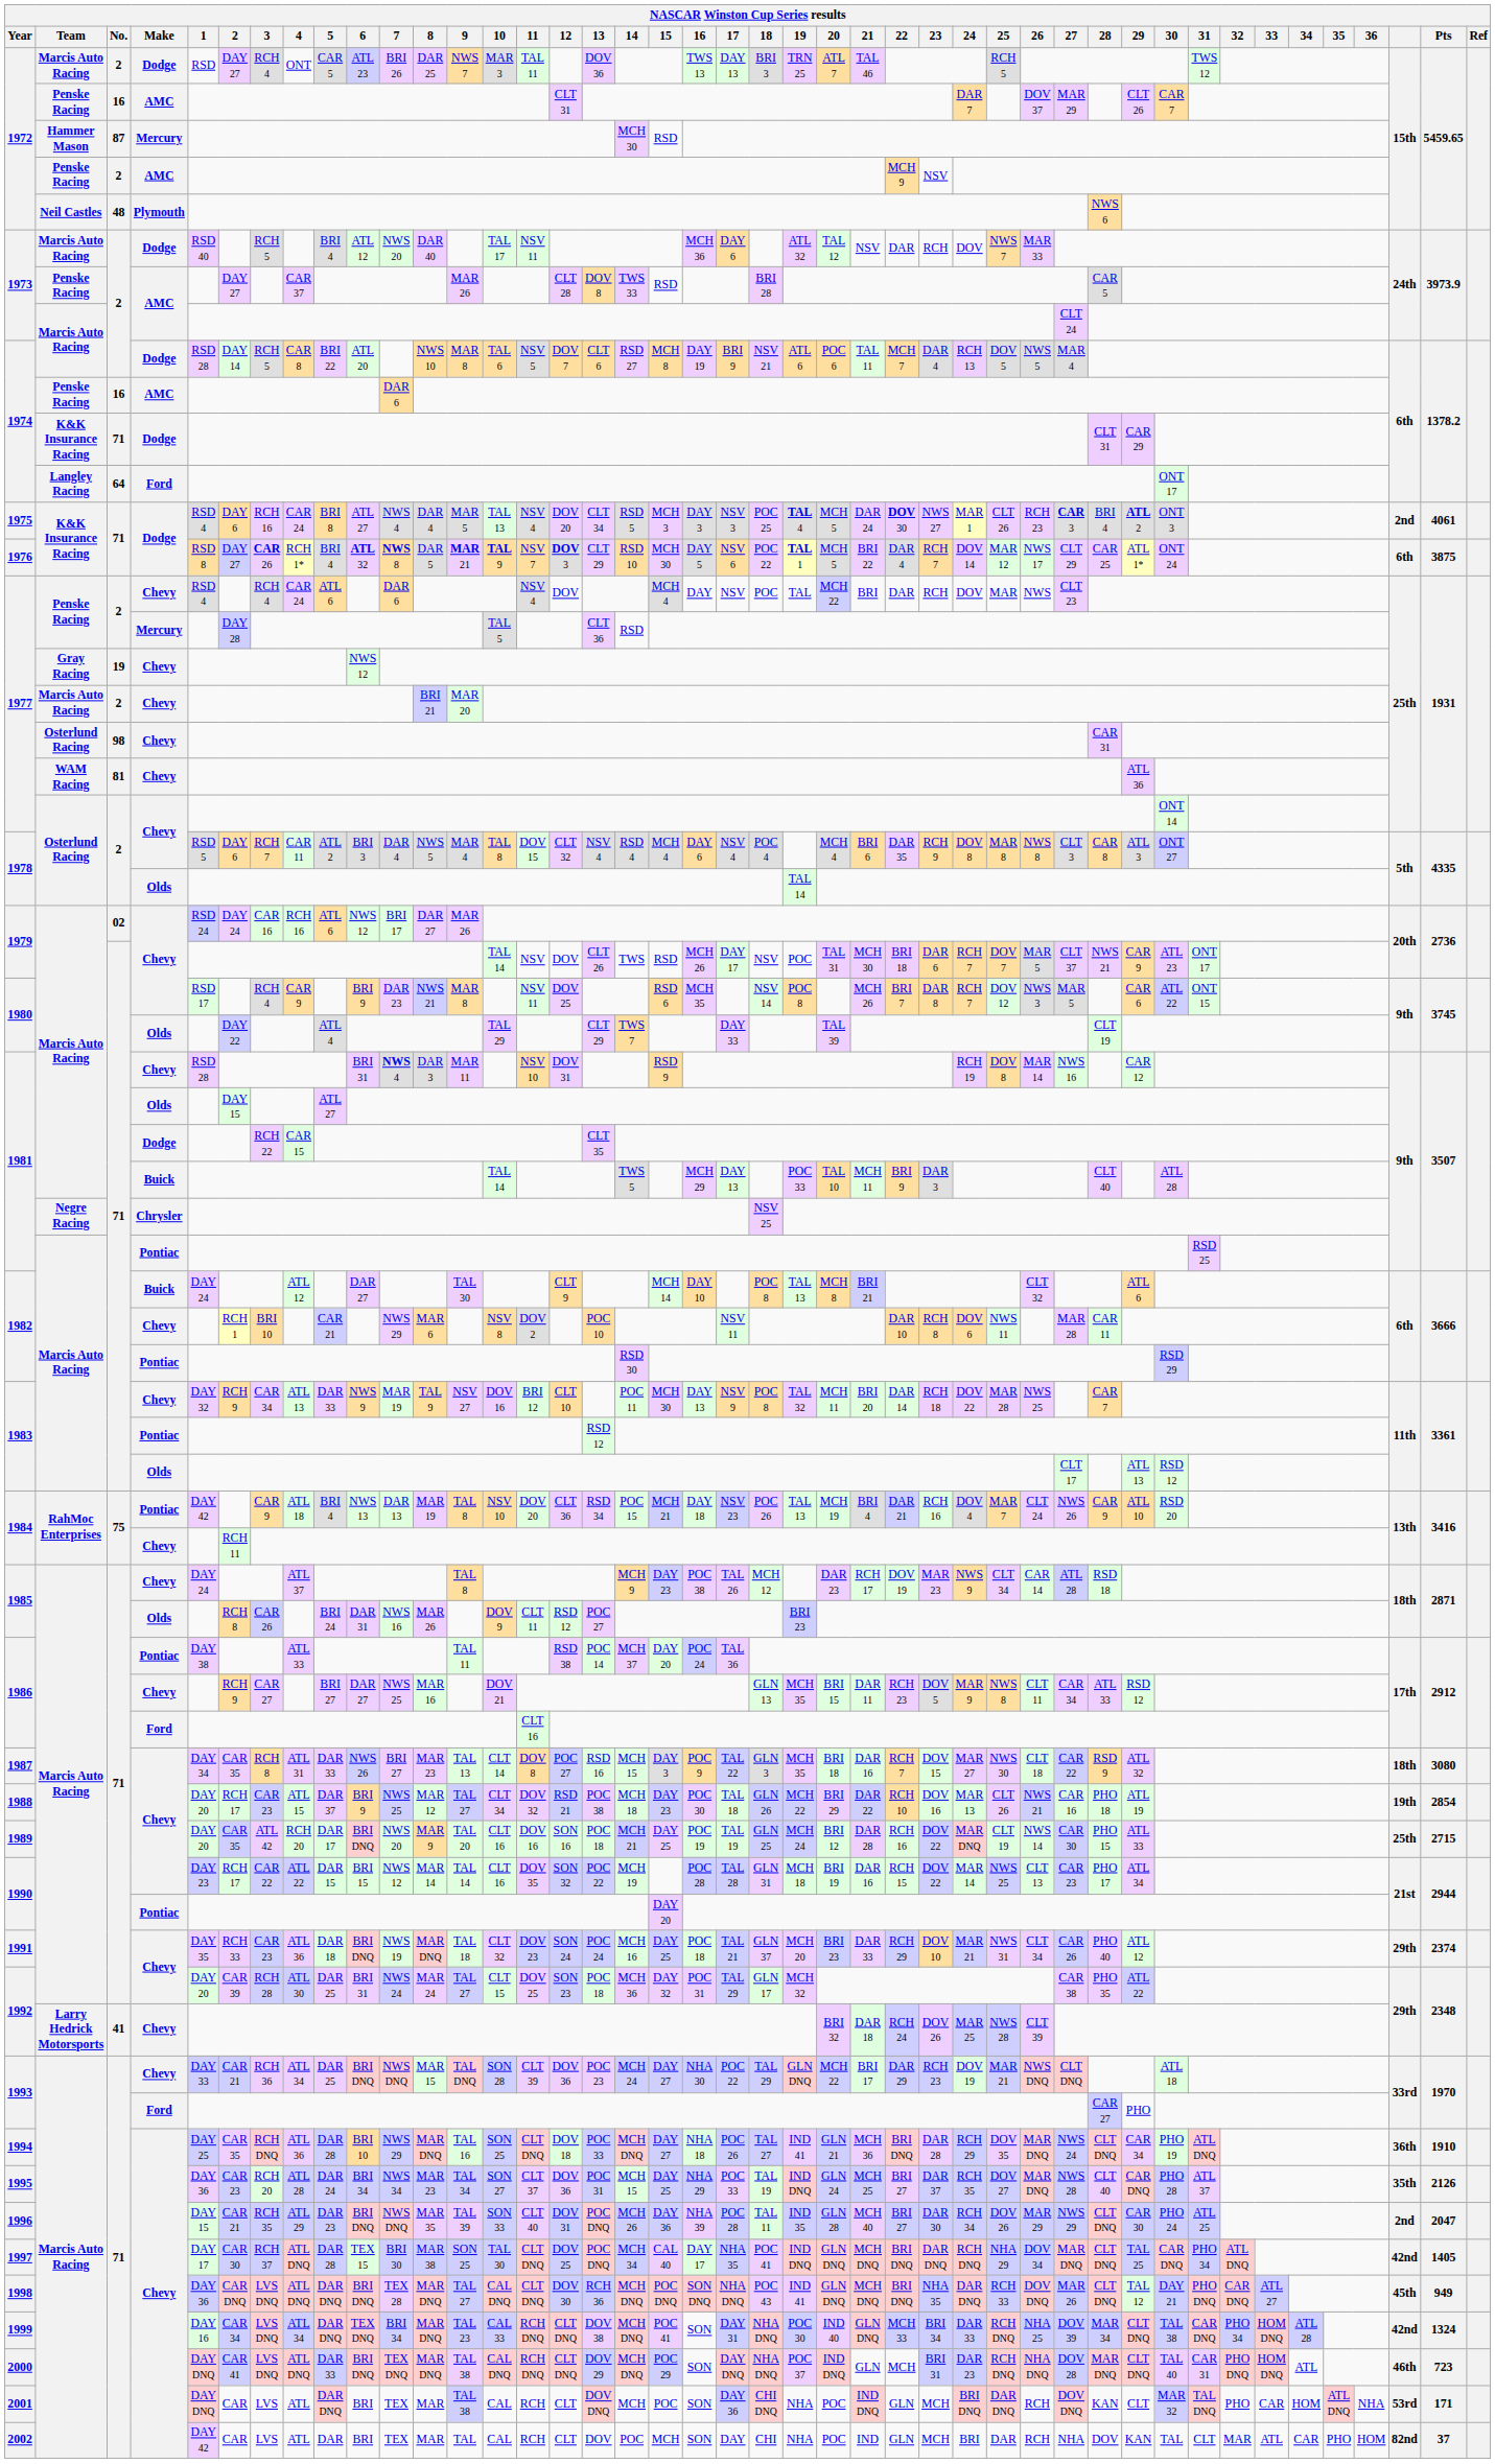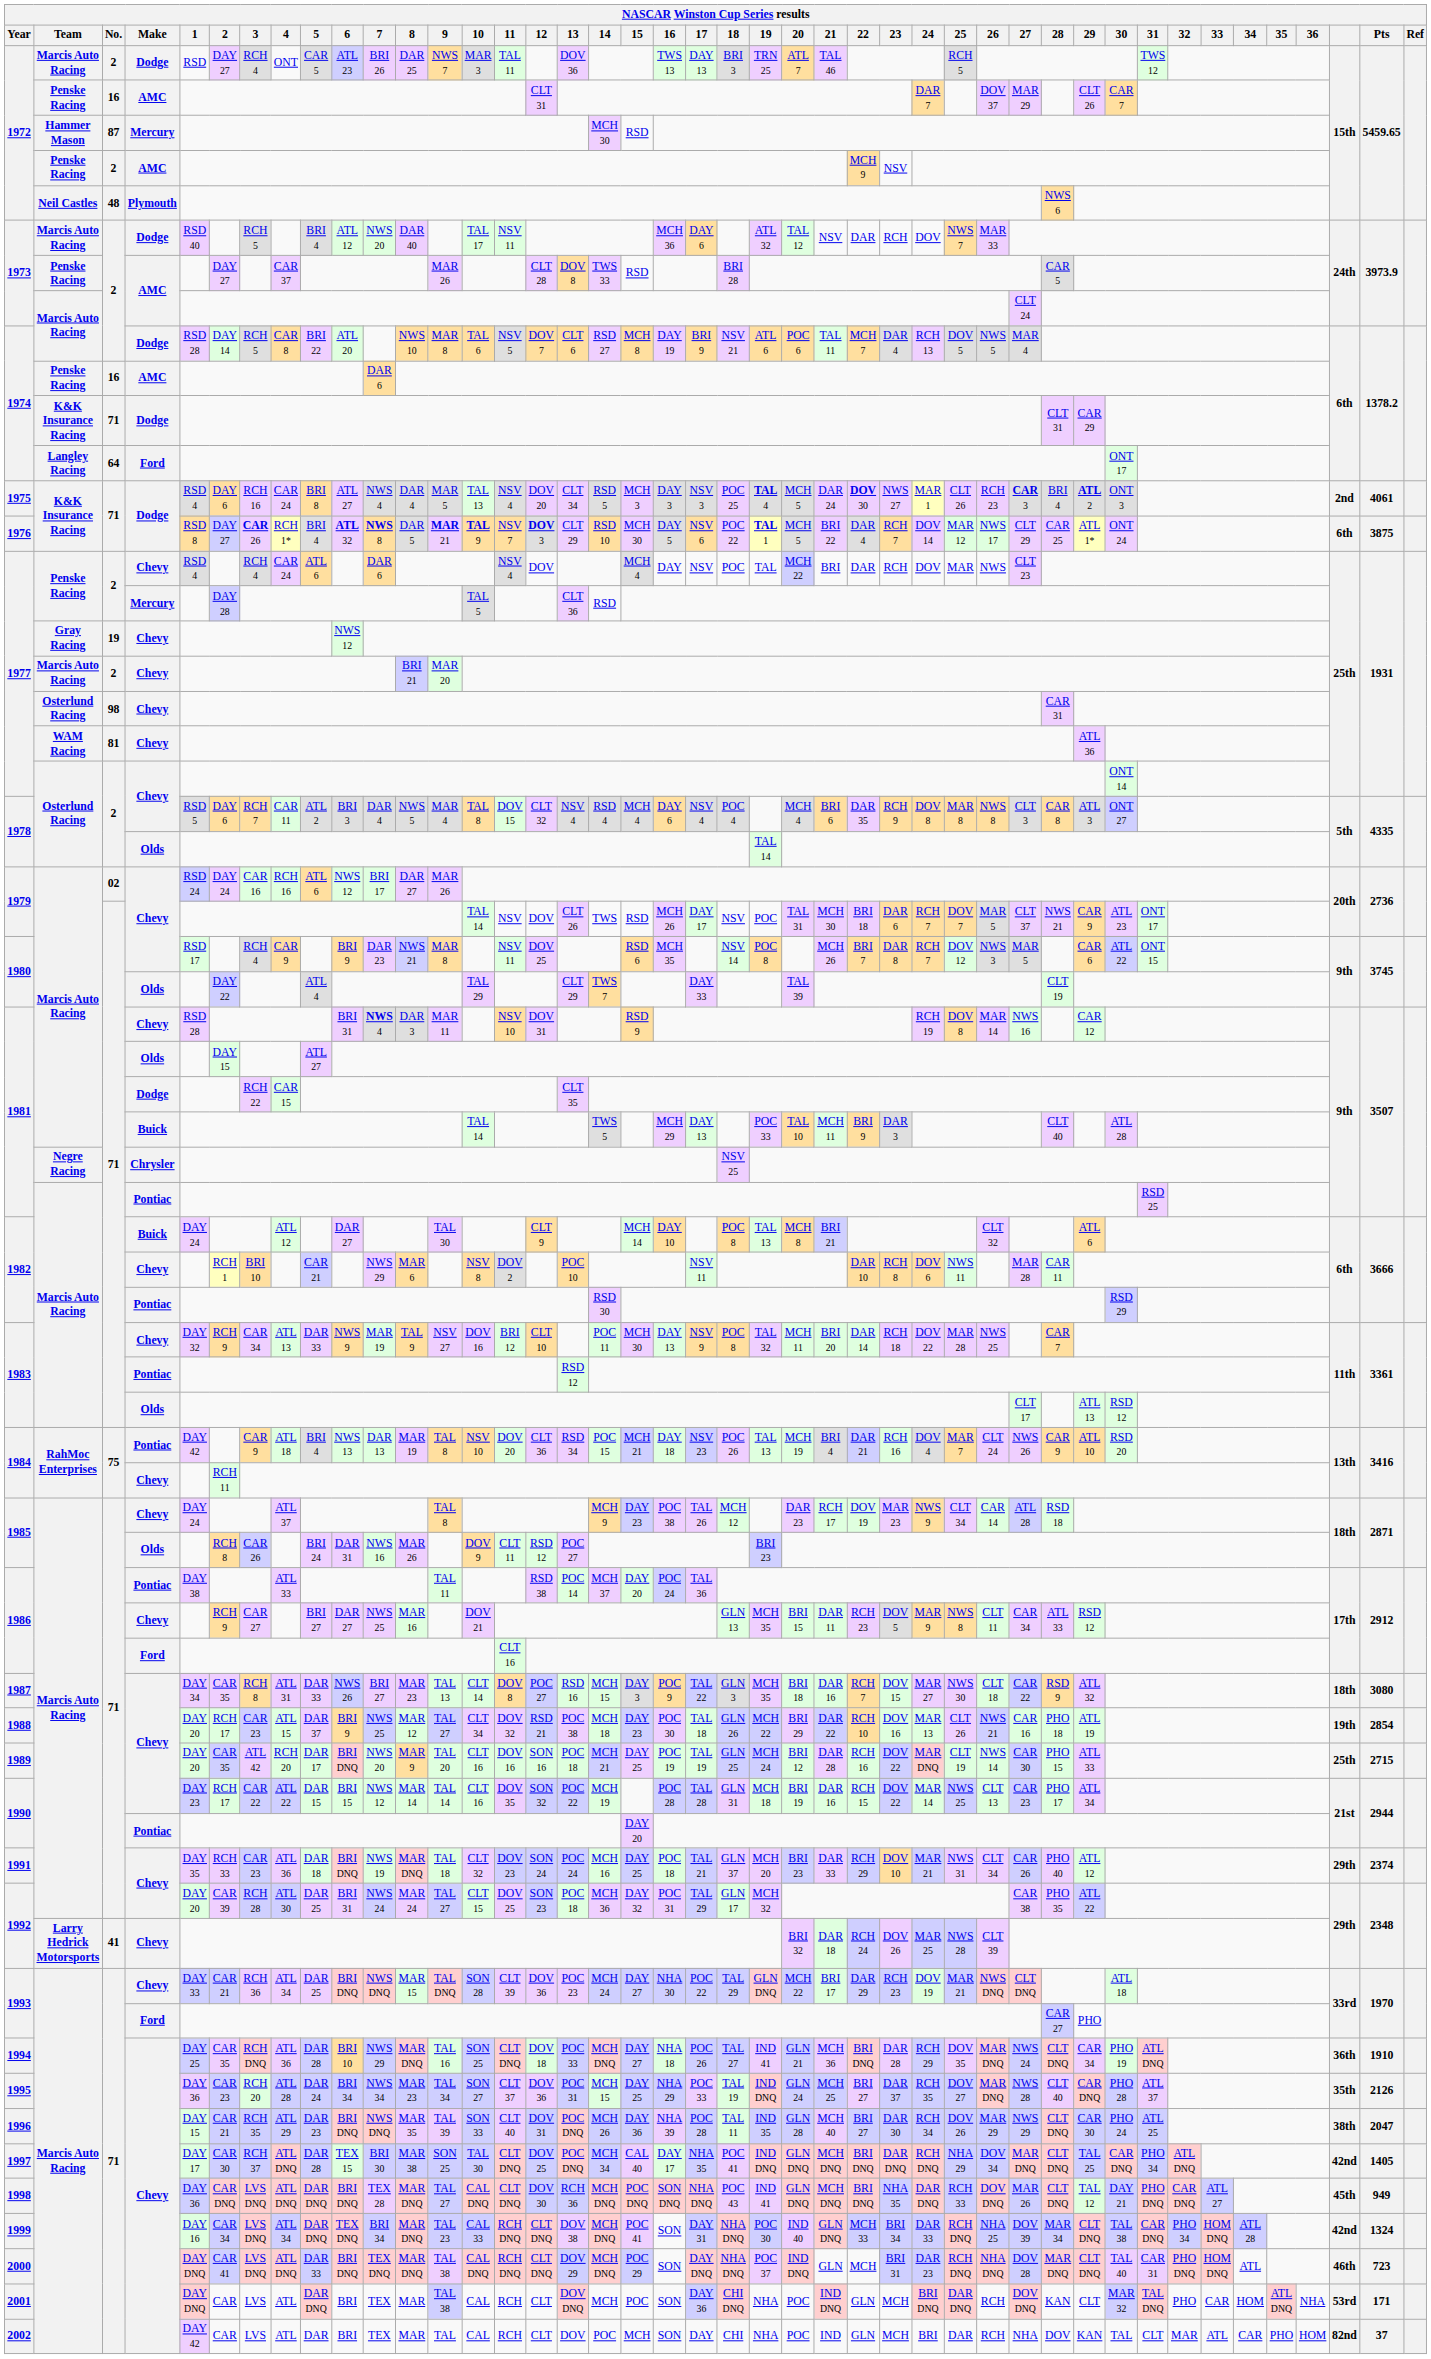1996 | column 41: 2nd -> 38th
